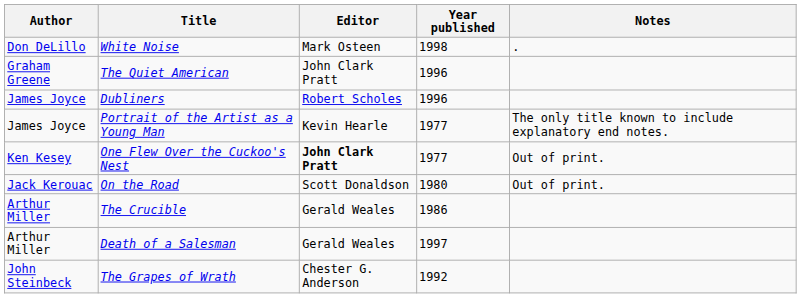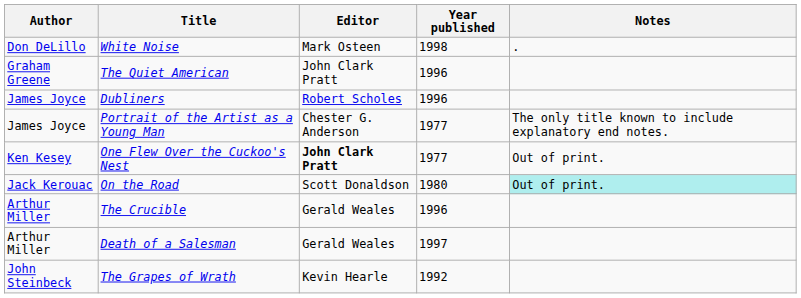Portrait of the Artist as a Young Man | Editor: Kevin Hearle -> Chester G. Anderson
On the Road | Notes: no background -> paleturquoise background
The Crucible | Year published: 1986 -> 1996
The Grapes of Wrath | Editor: Chester G. Anderson -> Kevin Hearle
